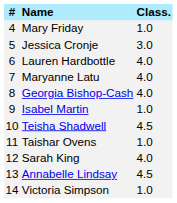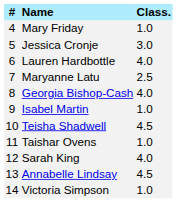Maryanne Latu | Class.: 4.0 -> 2.5
